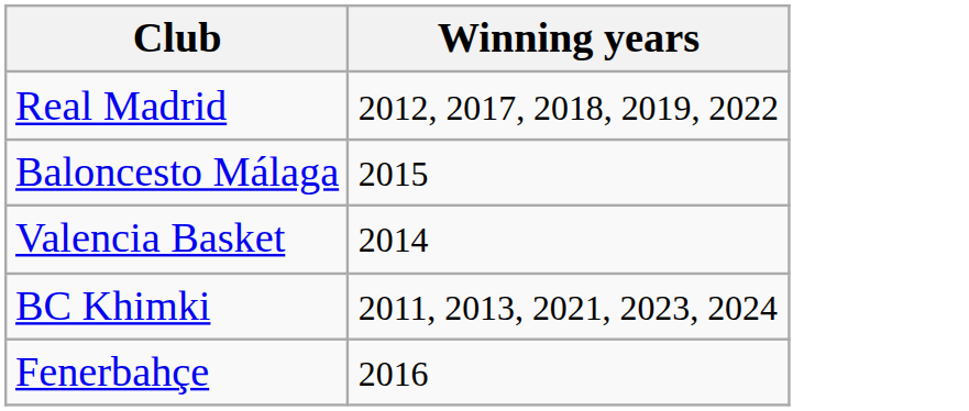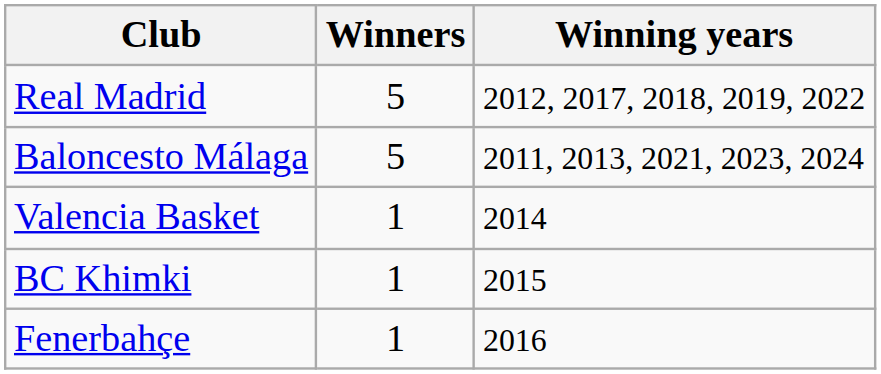+ column: Winners | 5 | 5 | 1 | 1 | 1
Baloncesto Málaga | Winning years: 2015 -> 2011, 2013, 2021, 2023, 2024
BC Khimki | Winning years: 2011, 2013, 2021, 2023, 2024 -> 2015
